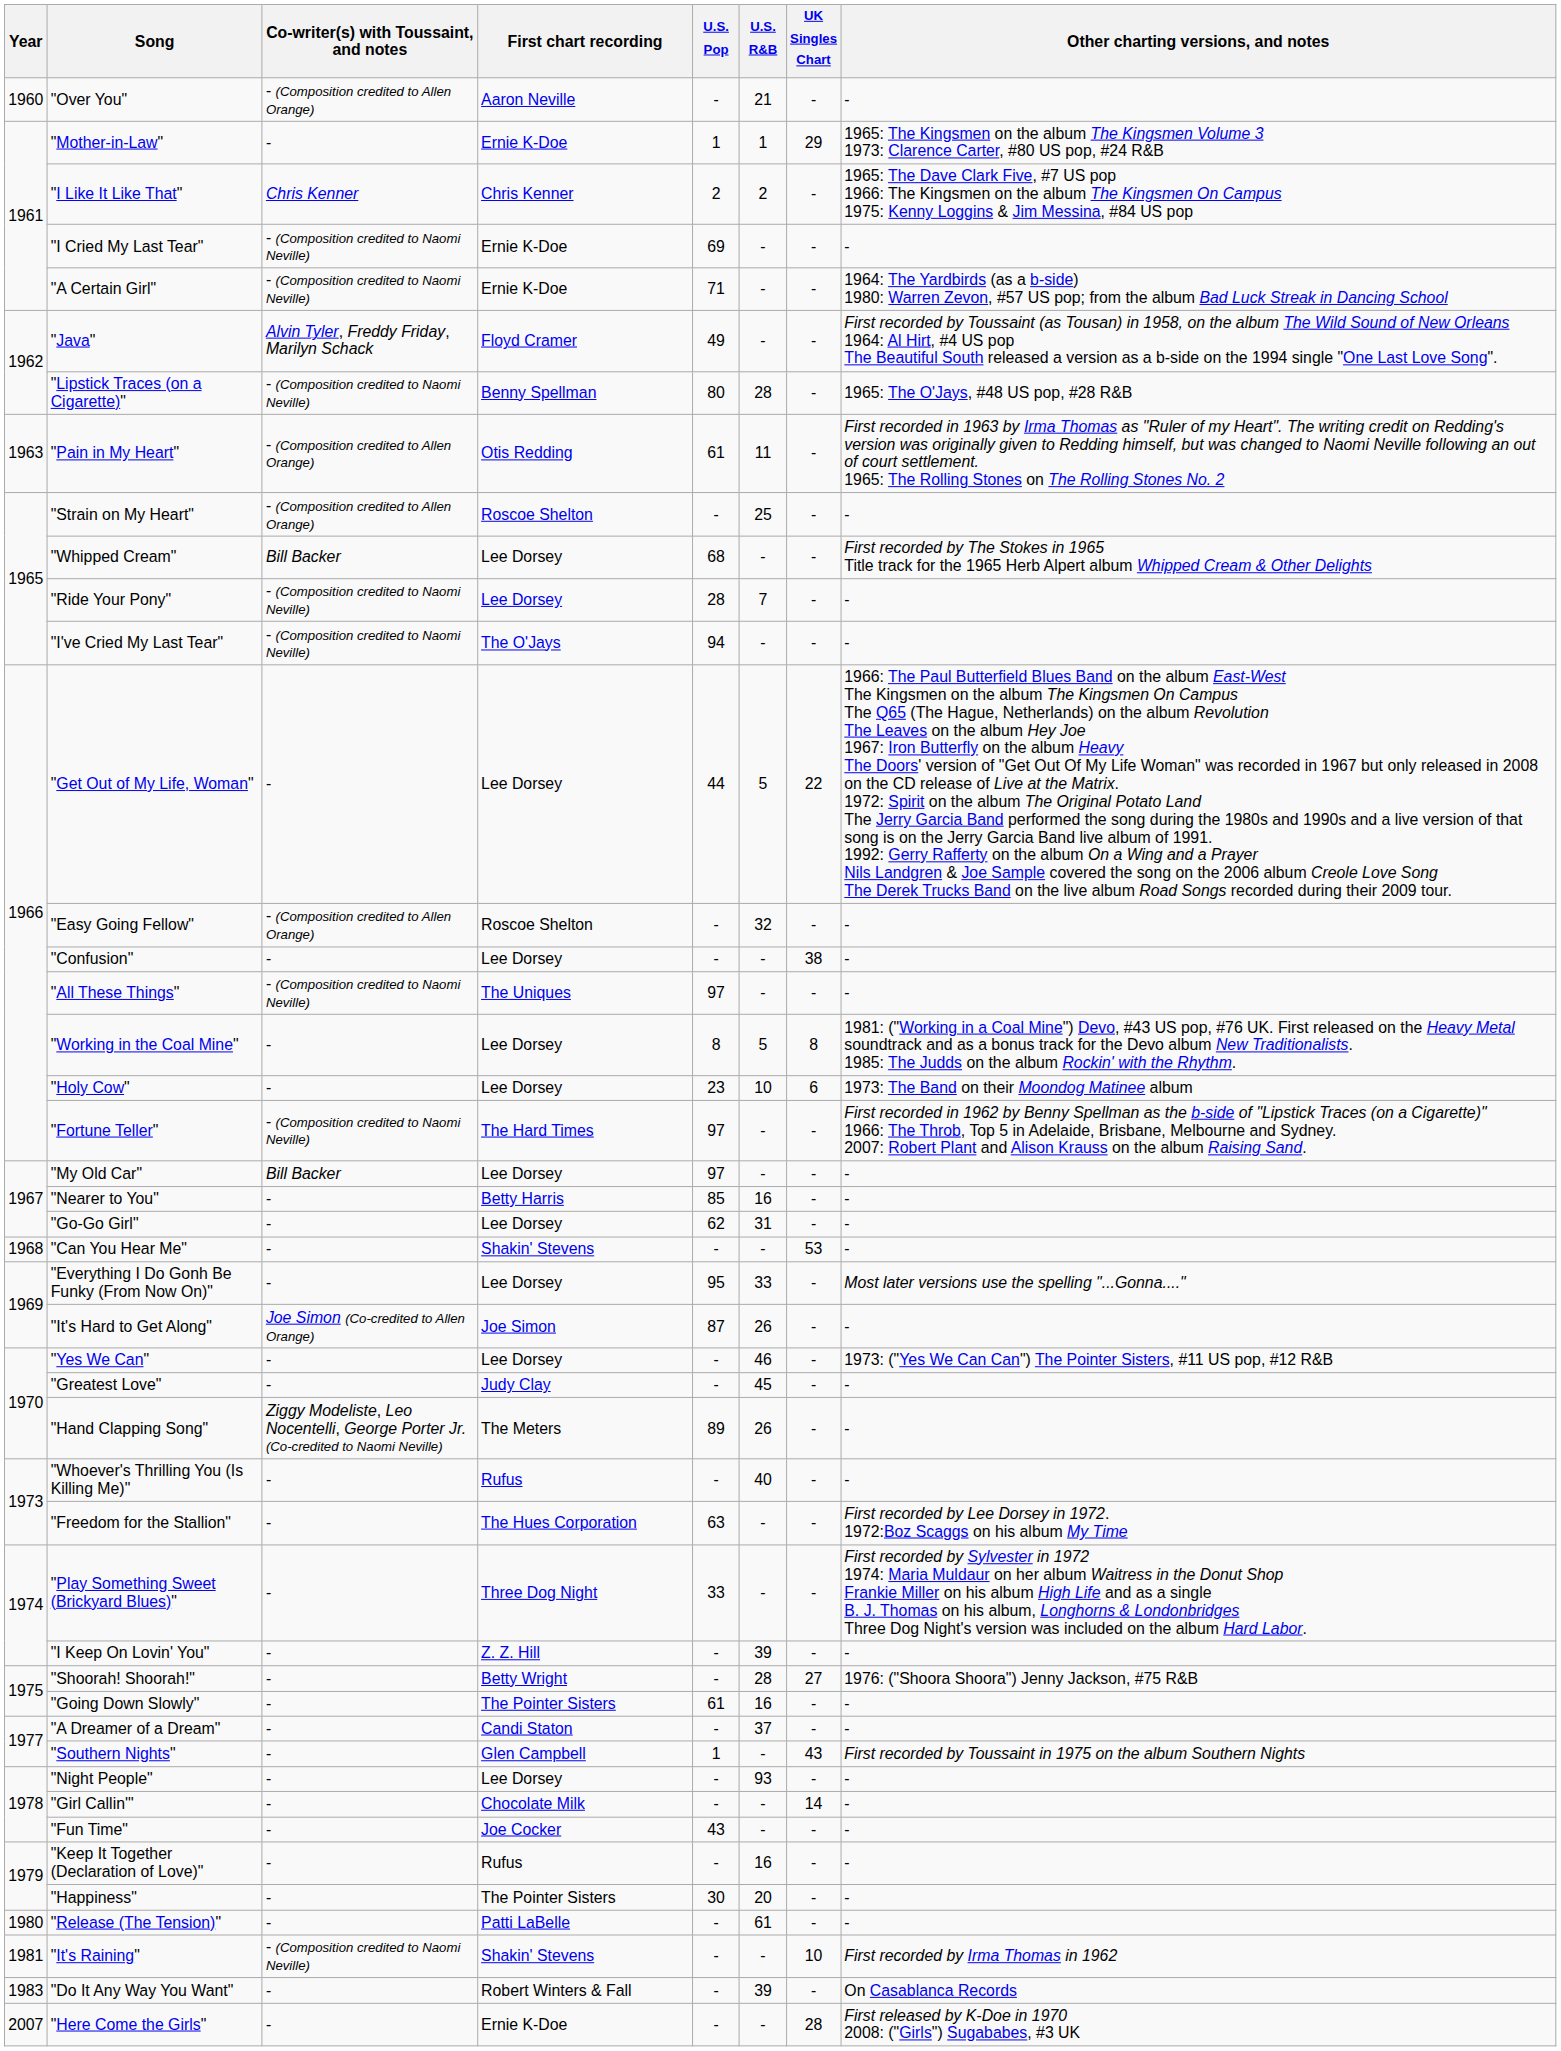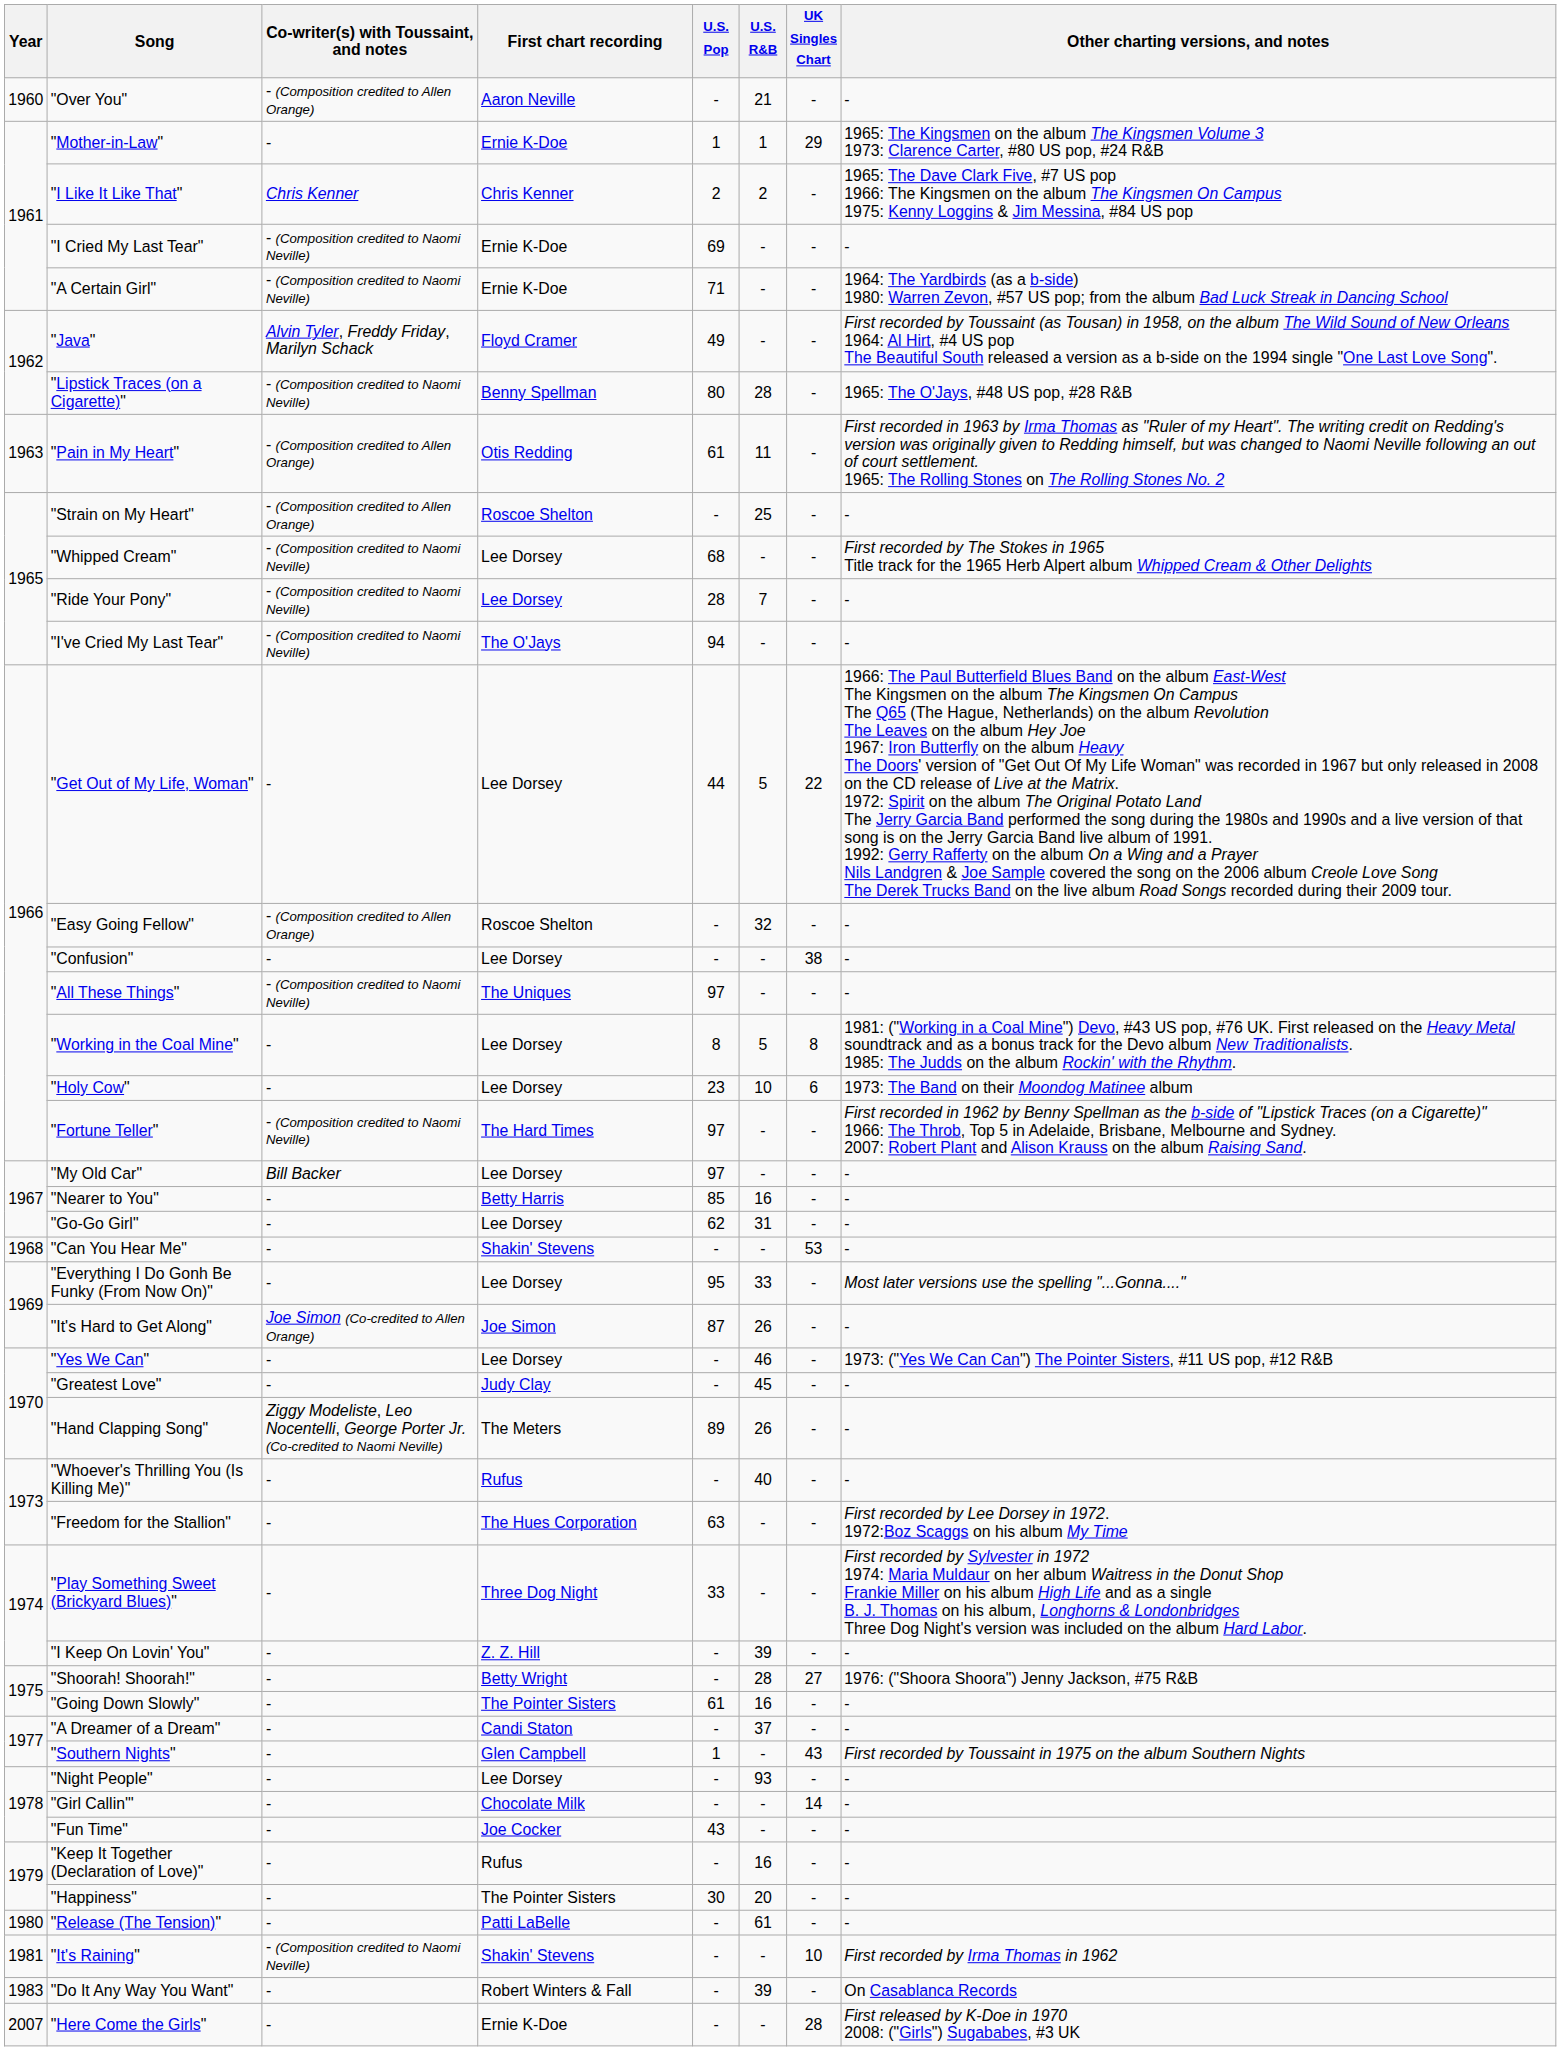"Whipped Cream" | Co-writer(s) with Toussaint, and notes: Bill Backer -> - (Composition credited to Naomi Neville)
